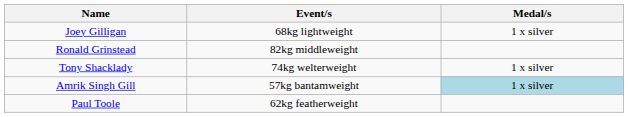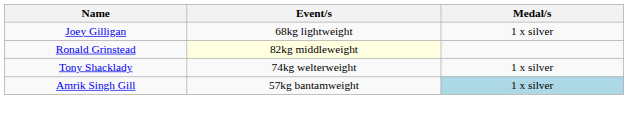Ronald Grinstead | Event/s: no background -> lightyellow background
- row: Paul Toole | 62kg featherweight
